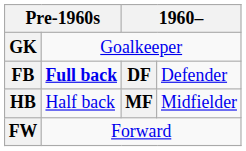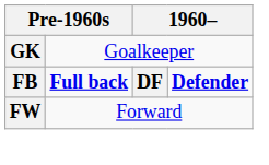FB | column 4: normal -> bold
- row: HB | Half back | MF | Midfielder
